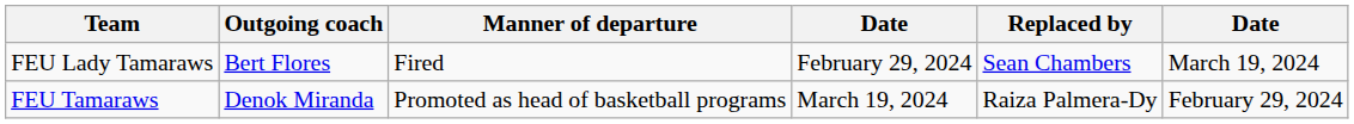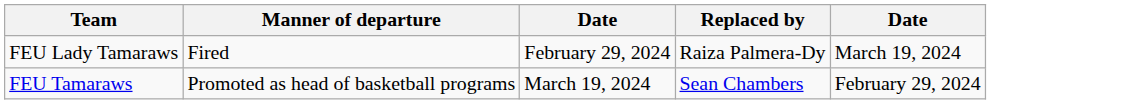- column: Outgoing coach | Bert Flores | Denok Miranda
FEU Lady Tamaraws | Replaced by: Sean Chambers -> Raiza Palmera-Dy
FEU Tamaraws | Replaced by: Raiza Palmera-Dy -> Sean Chambers
